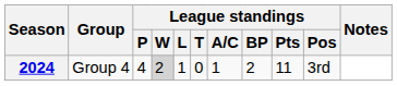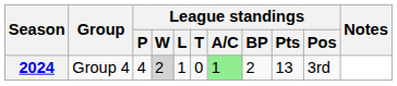2024 | League standings / A/C: no background -> lightgreen background
2024 | League standings / Pts: 11 -> 13
